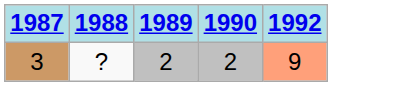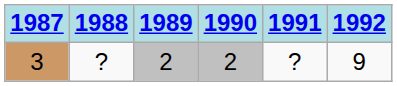+ column: 1991 | ?
3 | 1992: lightsalmon background -> no background
